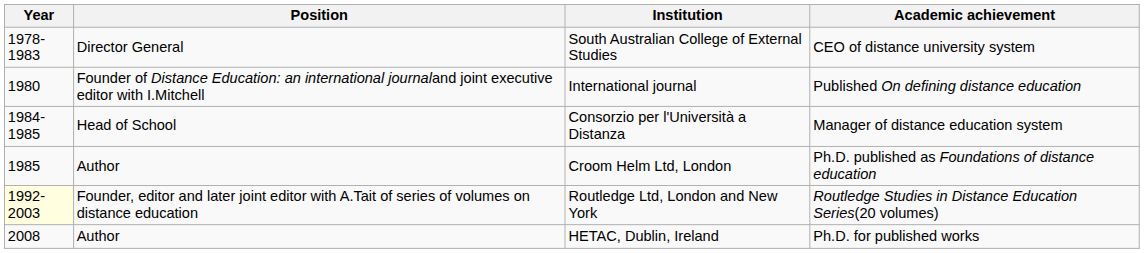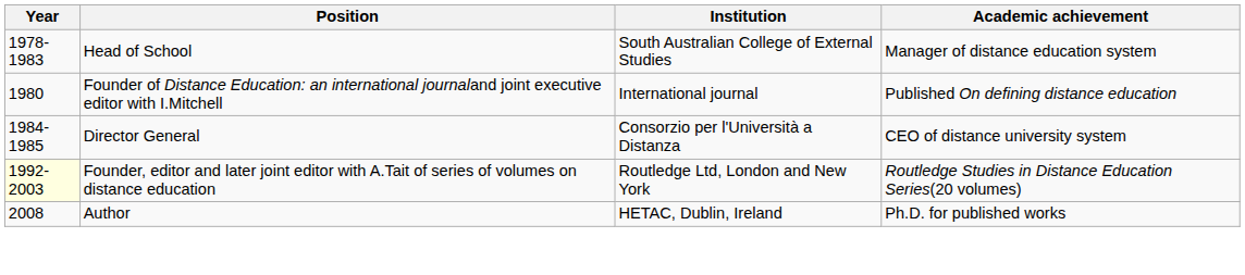South Australian College of External Studies | Position: Director General -> Head of School
South Australian College of External Studies | Academic achievement: CEO of distance university system -> Manager of distance education system
Consorzio per l'Università a Distanza | Position: Head of School -> Director General
Consorzio per l'Università a Distanza | Academic achievement: Manager of distance education system -> CEO of distance university system
- row: 1985 | Author | Croom Helm Ltd, London | Ph.D. published as Foundations of distance education
